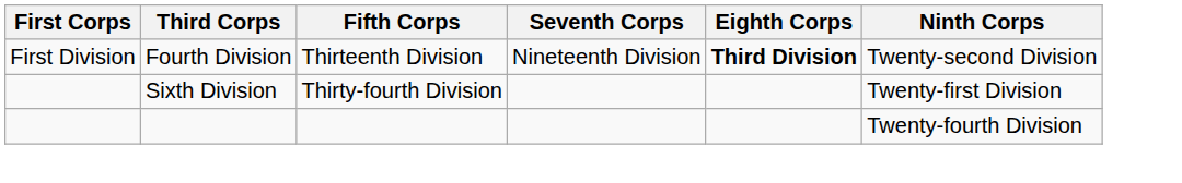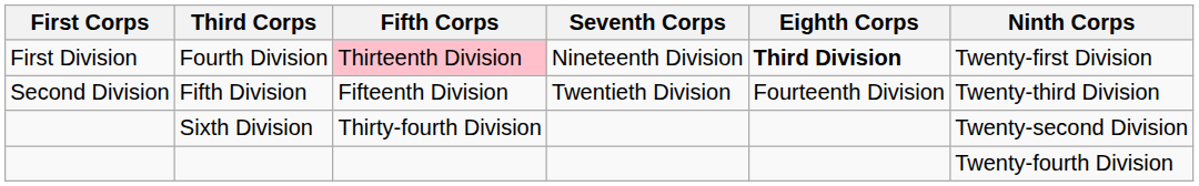Fourth Division | Fifth Corps: no background -> pink background
Fourth Division | Ninth Corps: Twenty-second Division -> Twenty-first Division
+ row: Second Division | Fifth Division | Fifteenth Division | Twentieth Division | Fourteenth Division | Twenty-third Division
Sixth Division | Ninth Corps: Twenty-first Division -> Twenty-second Division
